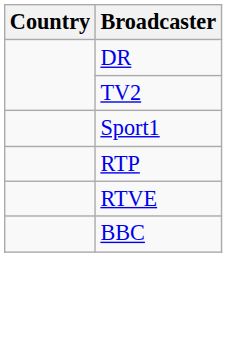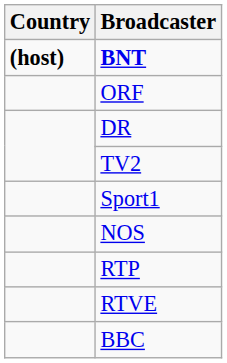+ row: (host) | BNT
+ row: ORF
+ row: NOS
